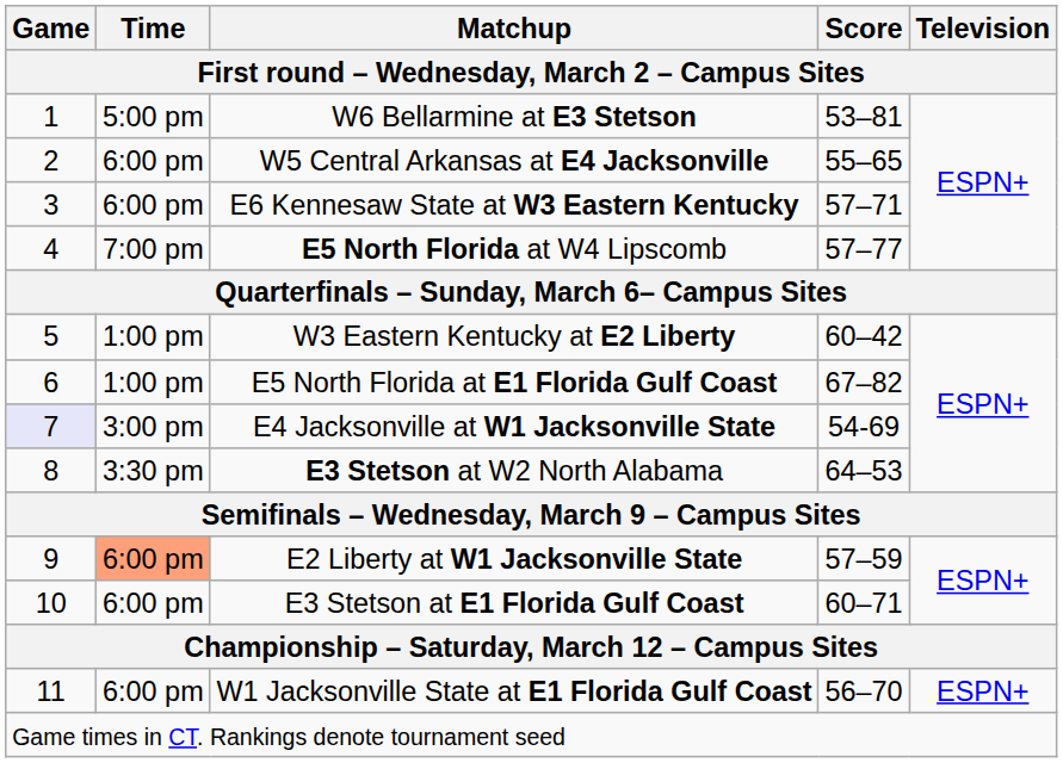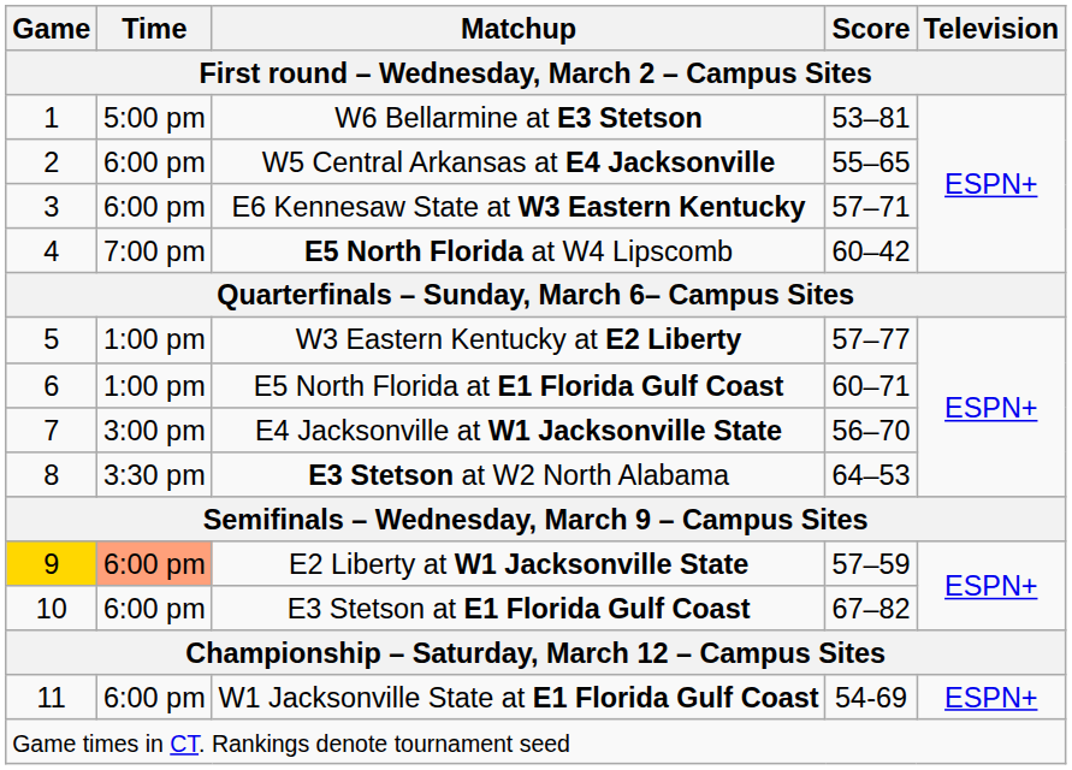E5 North Florida at W4 Lipscomb | Score: 57–77 -> 60–42
W3 Eastern Kentucky at E2 Liberty | Score: 60–42 -> 57–77
E5 North Florida at E1 Florida Gulf Coast | Score: 67–82 -> 60–71
E4 Jacksonville at W1 Jacksonville State | Game: lavender background -> no background
E4 Jacksonville at W1 Jacksonville State | Score: 54-69 -> 56–70
E2 Liberty at W1 Jacksonville State | Game: no background -> gold background
E3 Stetson at E1 Florida Gulf Coast | Score: 60–71 -> 67–82
W1 Jacksonville State at E1 Florida Gulf Coast | Score: 56–70 -> 54-69
